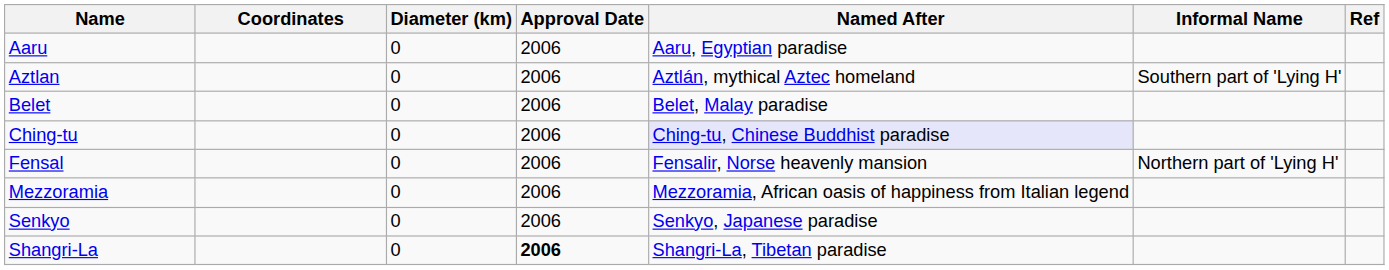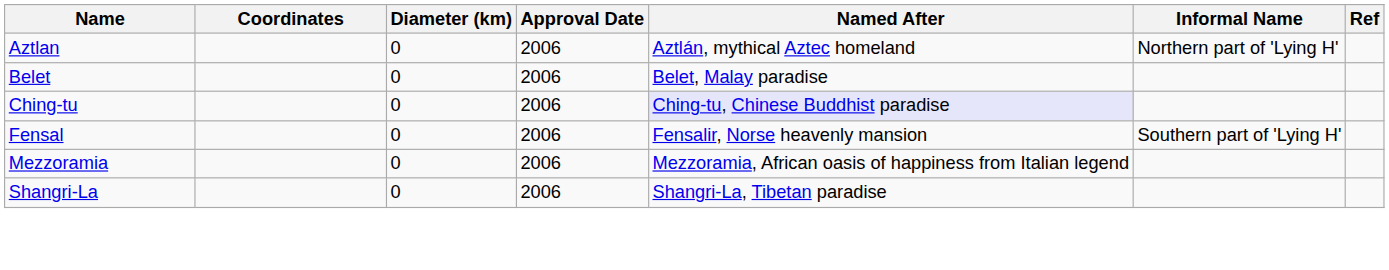- row: Aaru | 0 | 2006 | Aaru, Egyptian paradise
Aztlan | Informal Name: Southern part of 'Lying H' -> Northern part of 'Lying H'
Fensal | Informal Name: Northern part of 'Lying H' -> Southern part of 'Lying H'
- row: Senkyo | 0 | 2006 | Senkyo, Japanese paradise
Shangri-La | Approval Date: bold -> normal
